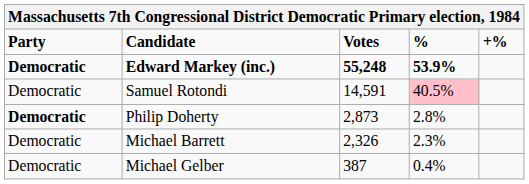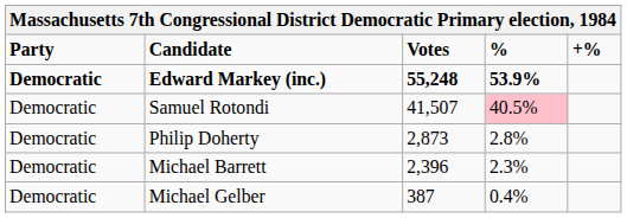Samuel Rotondi | Votes: 14,591 -> 41,507
Philip Doherty | Party: bold -> normal
Michael Barrett | Votes: 2,326 -> 2,396
